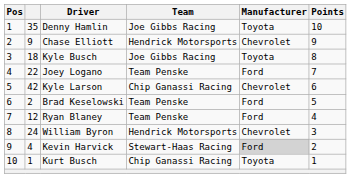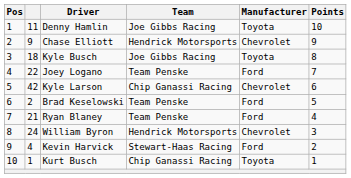Denny Hamlin | column 2: 35 -> 11
Ryan Blaney | column 2: 12 -> 21
Kevin Harvick | Manufacturer: lightgrey background -> no background
